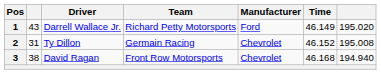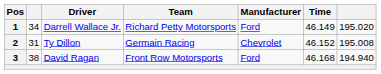1 | column 2: 43 -> 34
3 | Manufacturer: Chevrolet -> Ford
